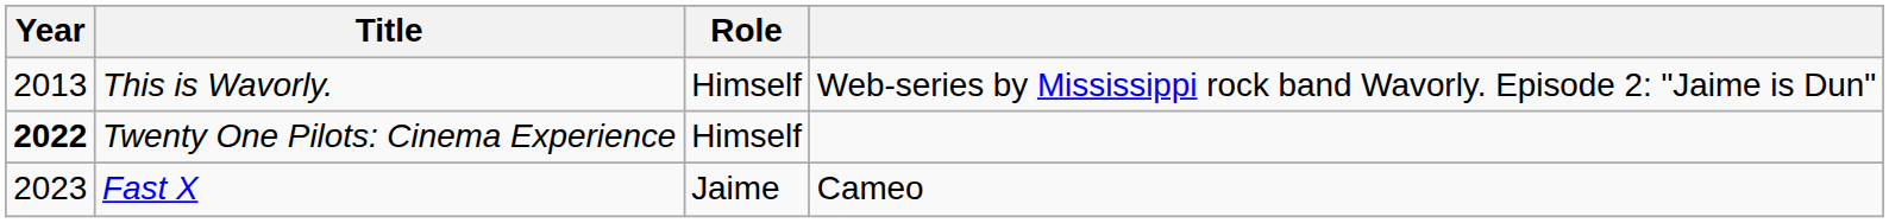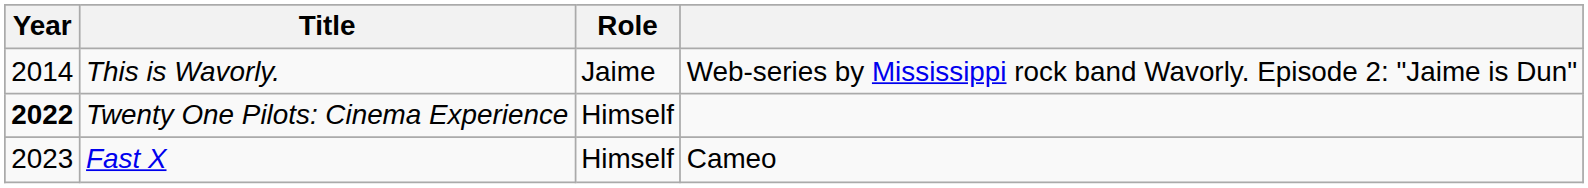This is Wavorly. | Year: 2013 -> 2014
This is Wavorly. | Role: Himself -> Jaime
Fast X | Role: Jaime -> Himself
